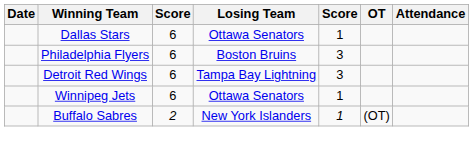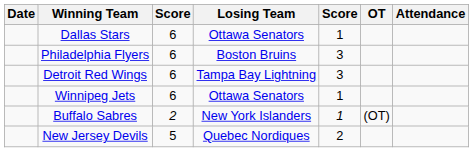+ row: New Jersey Devils | 5 | Quebec Nordiques | 2
